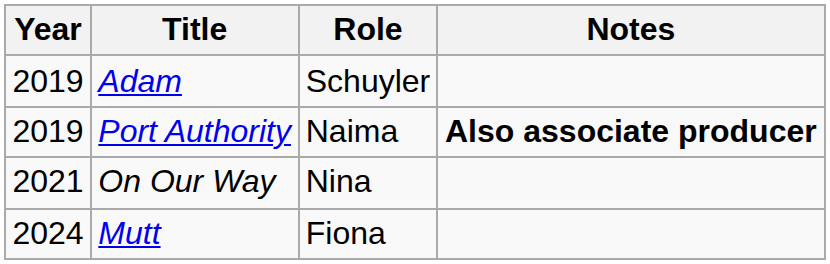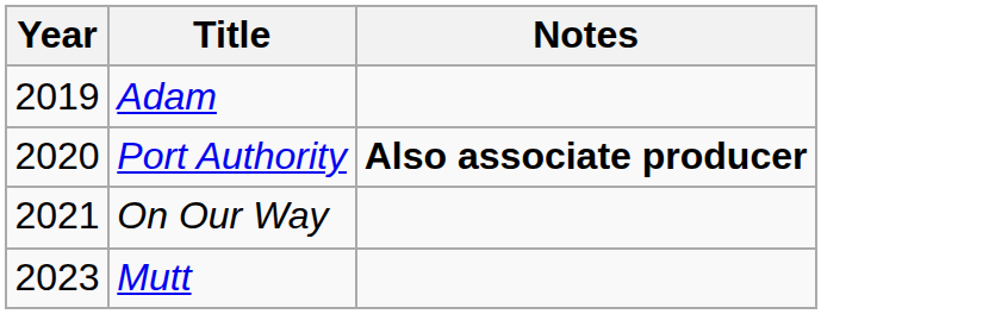- column: Role | Schuyler | Naima | Nina | Fiona
Port Authority | Year: 2019 -> 2020
Mutt | Year: 2024 -> 2023
